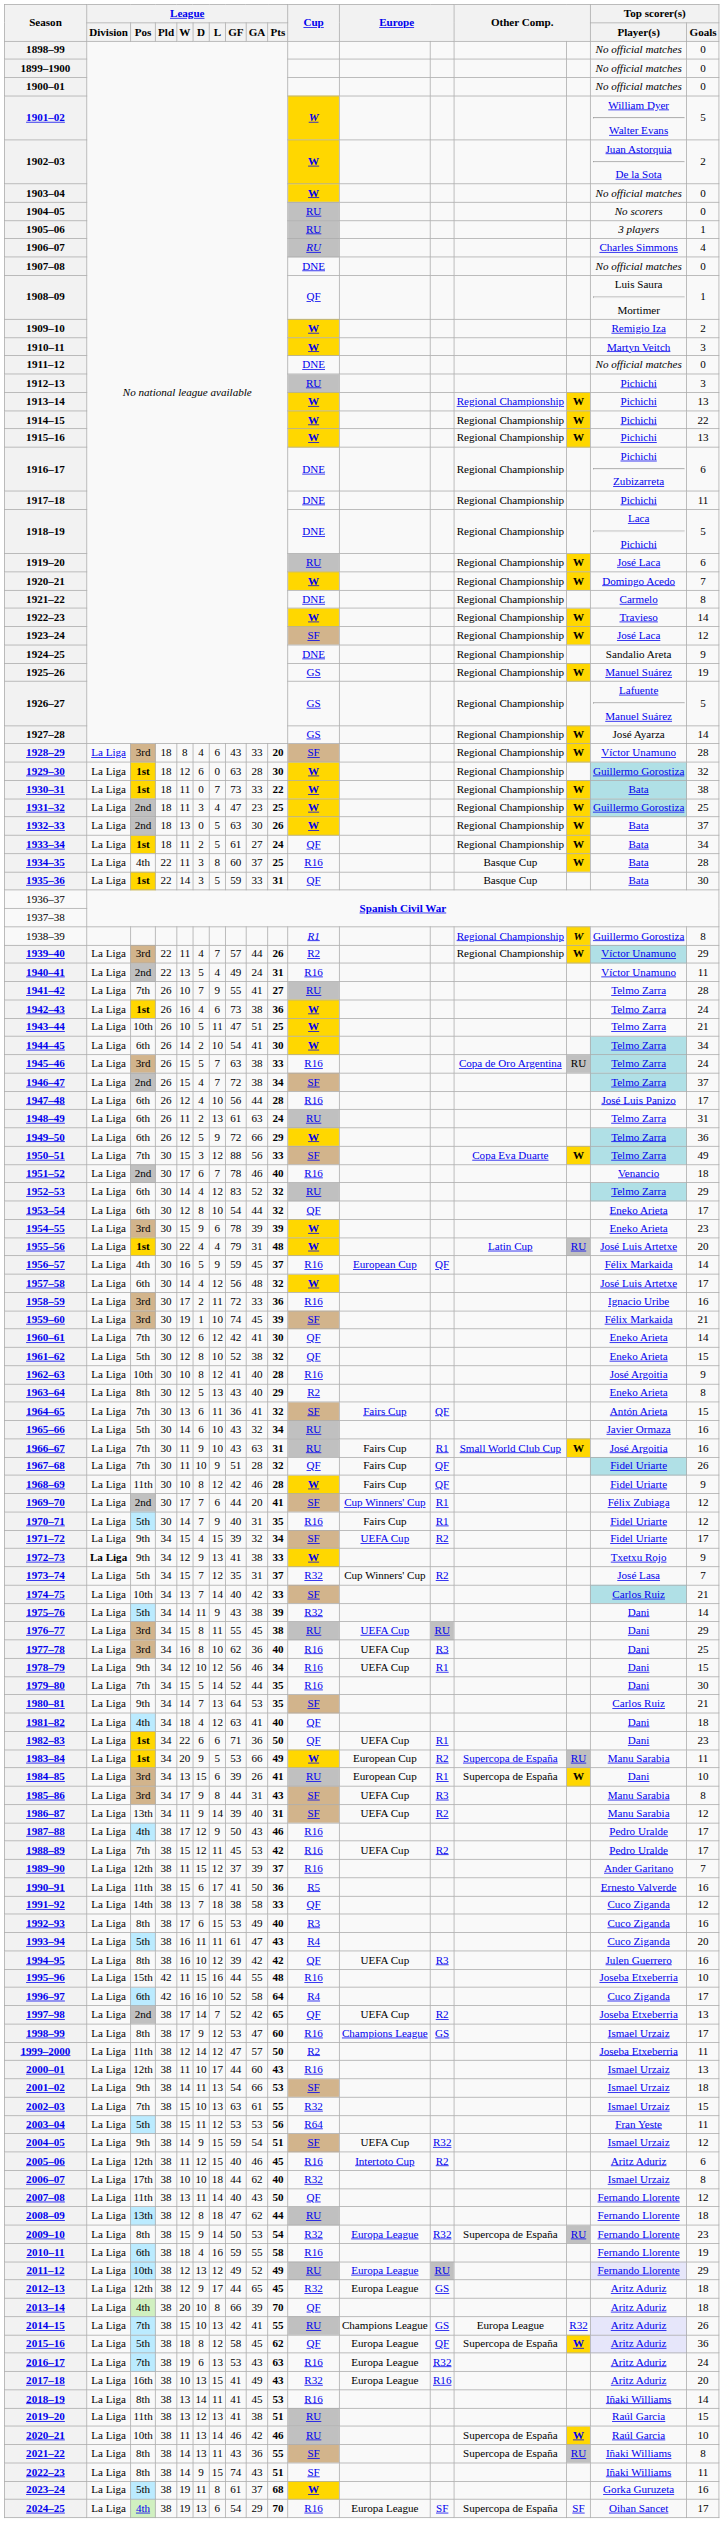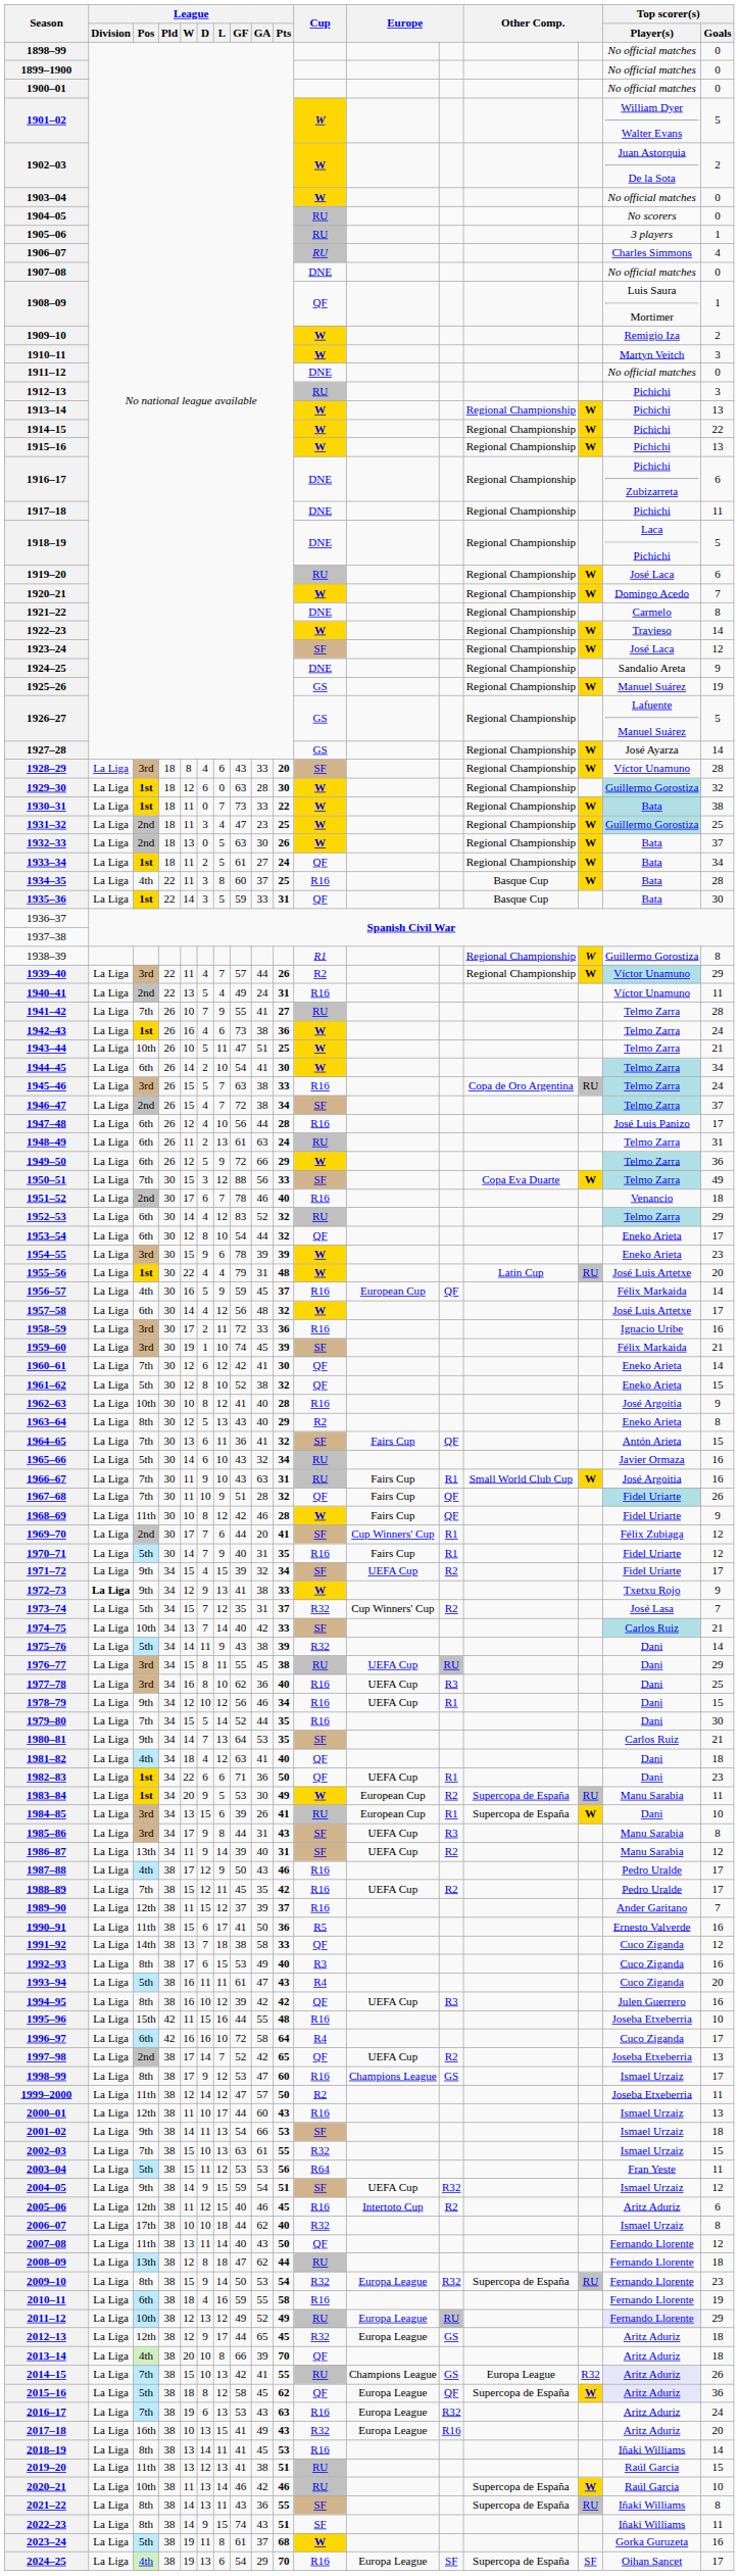1983–84 | League / GA: 66 -> 30
1988–89 | League / GA: 53 -> 35
1996–97 | League / GF: 52 -> 72
